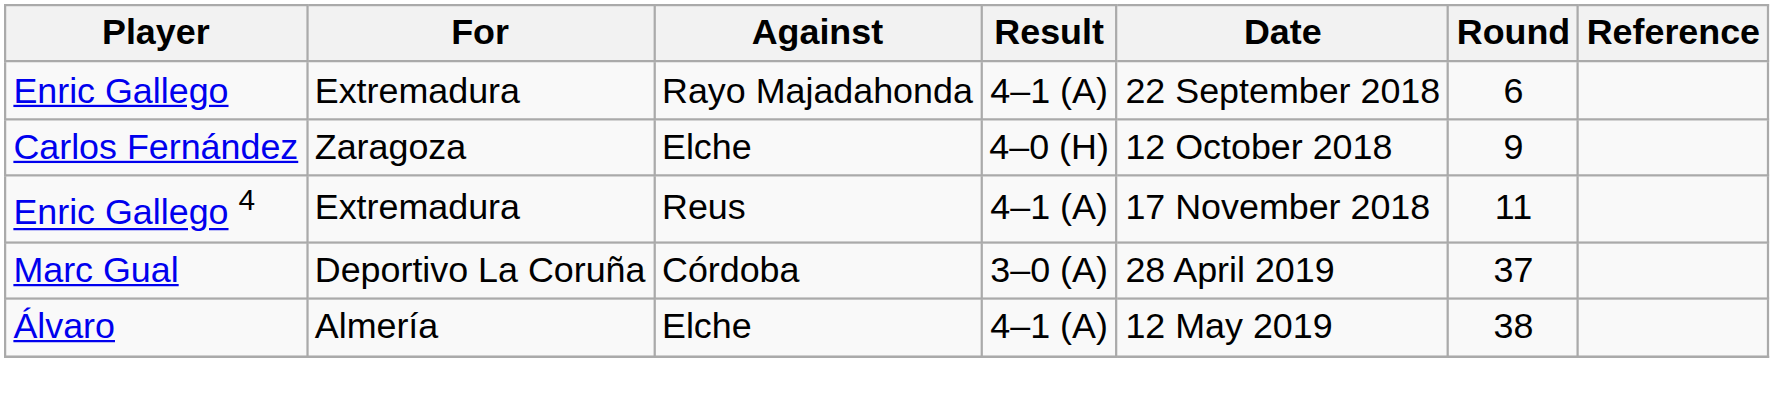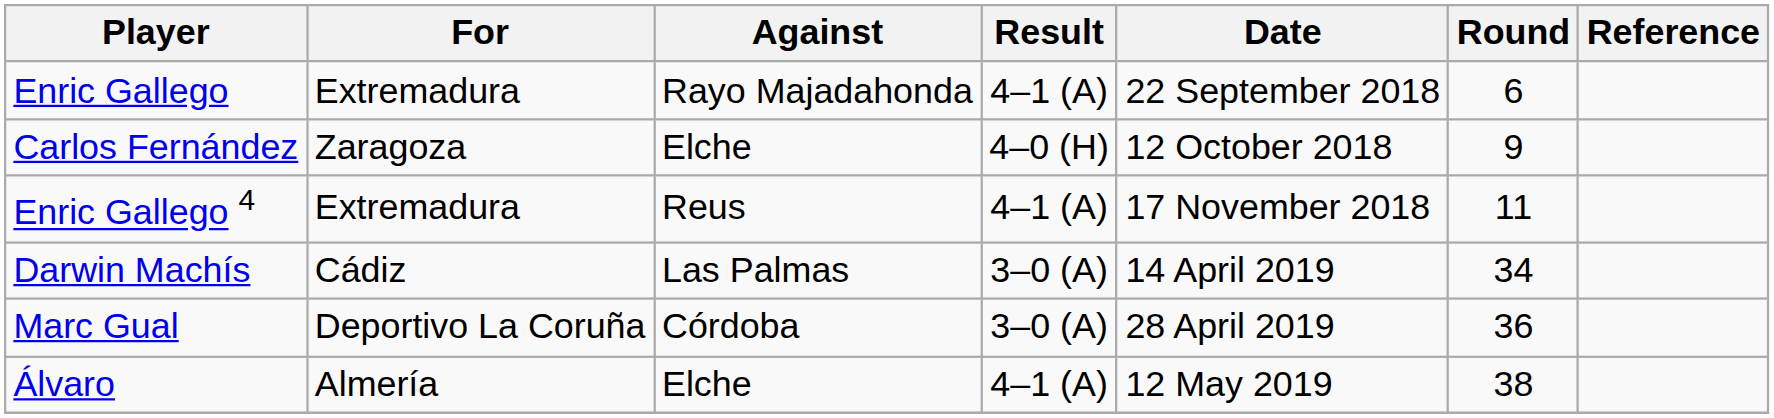+ row: Darwin Machís | Cádiz | Las Palmas | 3–0 (A) | 14 April 2019 | 34
Marc Gual | Round: 37 -> 36
